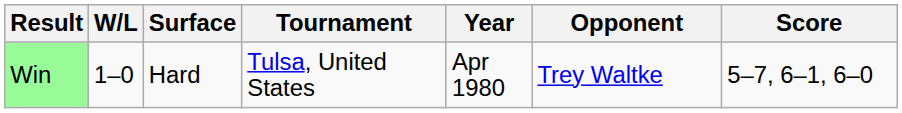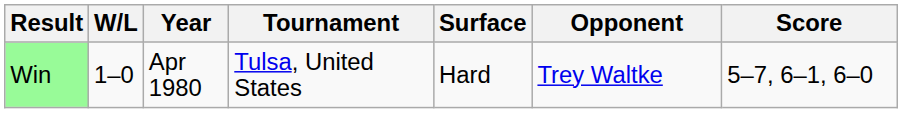columns swapped: Year <-> Surface
